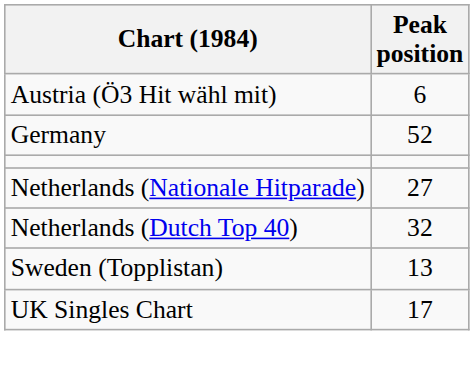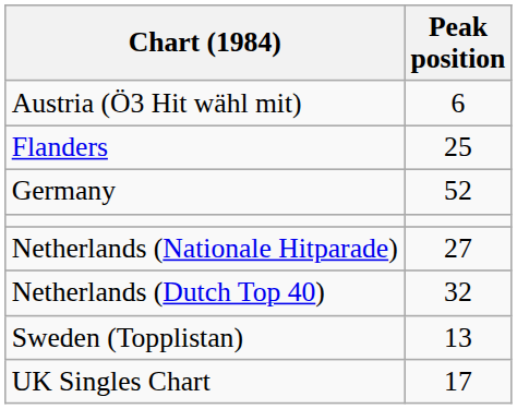+ row: Flanders | 25
